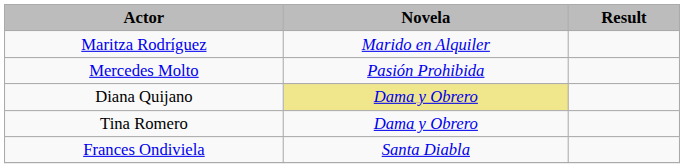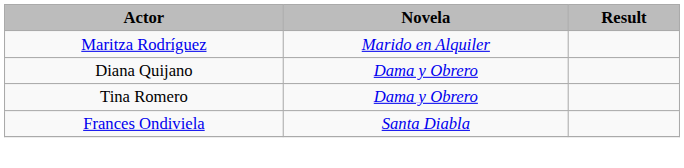- row: Mercedes Molto | Pasión Prohibida
Diana Quijano | Novela: khaki background -> no background
